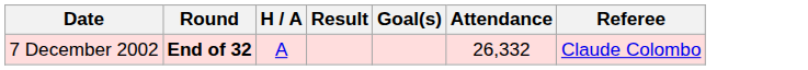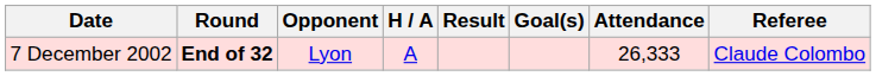+ column: Opponent | Lyon
7 December 2002 | Attendance: 26,332 -> 26,333
